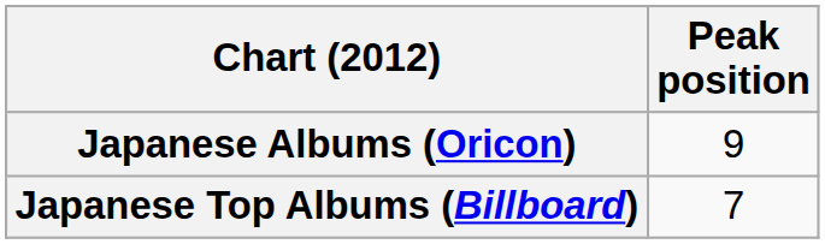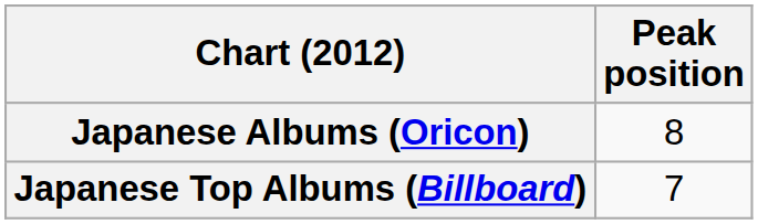Japanese Albums (Oricon) | Peak position: 9 -> 8
